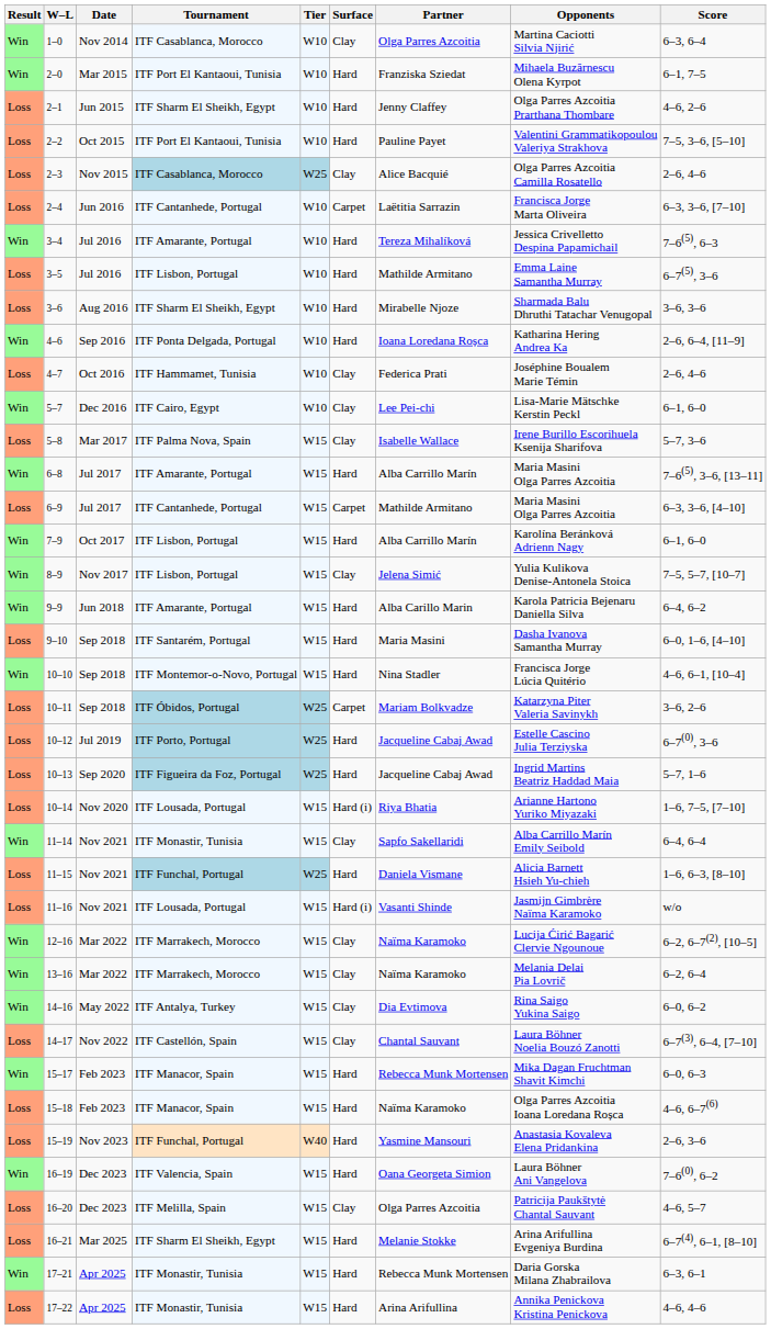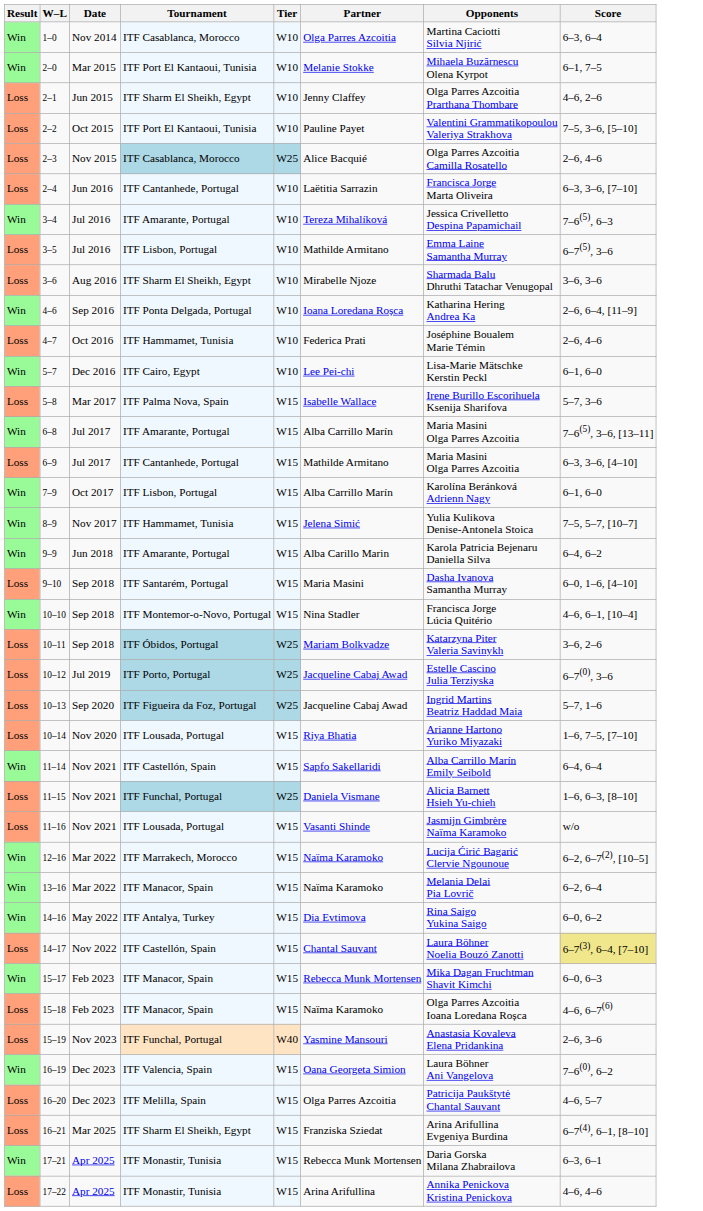- column: Surface | Clay | Hard | Hard | Hard | Clay | Carpet | Hard | Hard | Hard | Hard | Clay | Clay | Clay | Hard | Carpet | Hard | Clay | Hard | Hard | Hard | Carpet | Hard | Hard | Hard (i) | Clay | Hard | Hard (i) | Clay | Clay | Clay | Clay | Hard | Hard | Hard | Hard | Clay | Hard | Hard | Hard
2–0 | Partner: Franziska Sziedat -> Melanie Stokke
8–9 | Tournament: ITF Lisbon, Portugal -> ITF Hammamet, Tunisia
11–14 | Tournament: ITF Monastir, Tunisia -> ITF Castellón, Spain
13–16 | Tournament: ITF Marrakech, Morocco -> ITF Manacor, Spain
14–17 | Score: no background -> khaki background
16–21 | Partner: Melanie Stokke -> Franziska Sziedat
